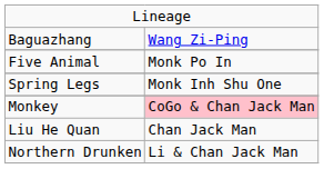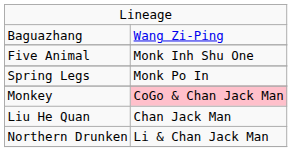Five Animal | column 2: Monk Po In -> Monk Inh Shu One
Spring Legs | column 2: Monk Inh Shu One -> Monk Po In
